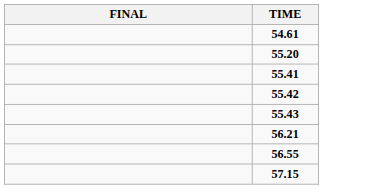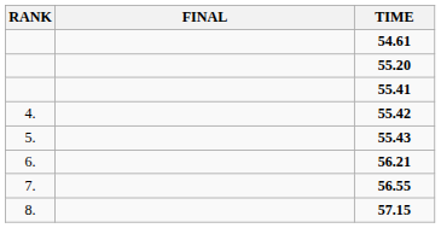+ column: RANK | 4. | 5. | 6. | 7. | 8.
